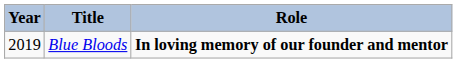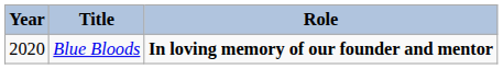Blue Bloods | Year: 2019 -> 2020
